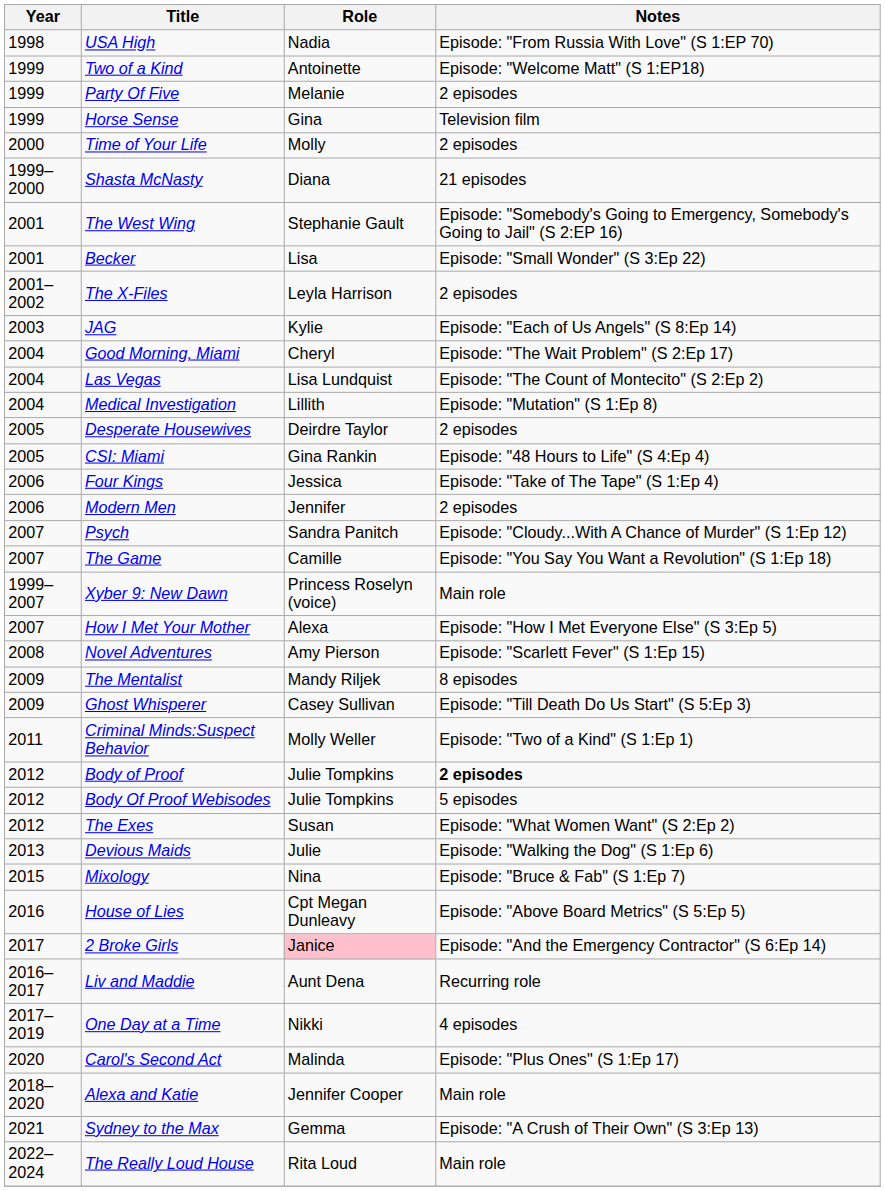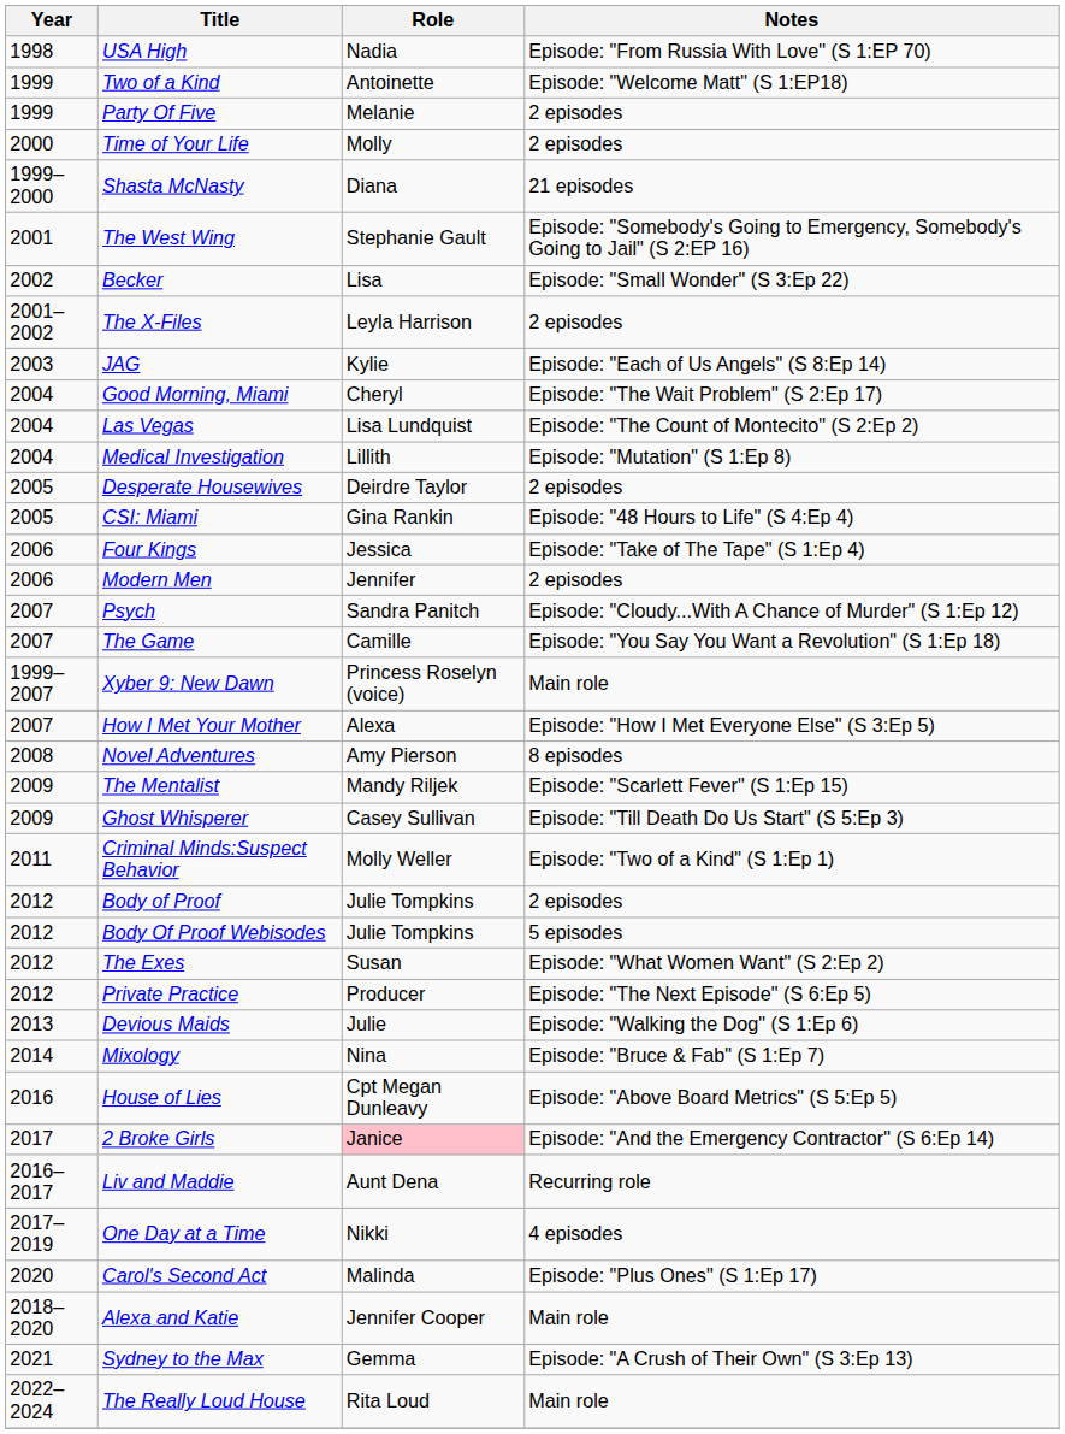- row: 1999 | Horse Sense | Gina | Television film
Becker | Year: 2001 -> 2002
Novel Adventures | Notes: Episode: "Scarlett Fever" (S 1:Ep 15) -> 8 episodes
The Mentalist | Notes: 8 episodes -> Episode: "Scarlett Fever" (S 1:Ep 15)
Body of Proof | Notes: bold -> normal
+ row: 2012 | Private Practice | Producer | Episode: "The Next Episode" (S 6:Ep 5)
Mixology | Year: 2015 -> 2014
